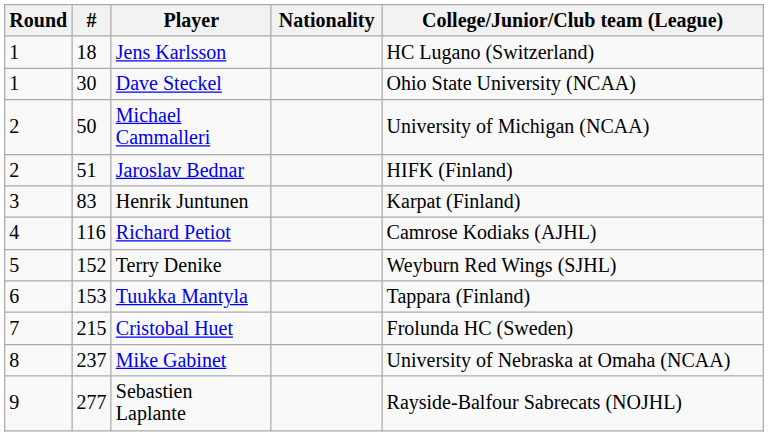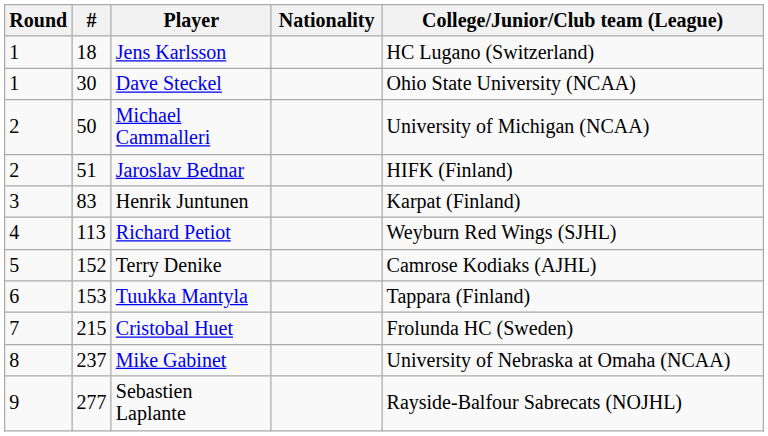Richard Petiot | #: 116 -> 113
Richard Petiot | College/Junior/Club team (League): Camrose Kodiaks (AJHL) -> Weyburn Red Wings (SJHL)
Terry Denike | College/Junior/Club team (League): Weyburn Red Wings (SJHL) -> Camrose Kodiaks (AJHL)
